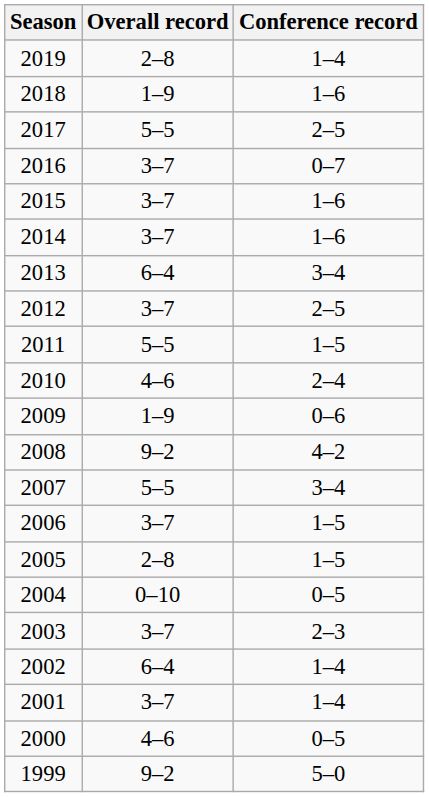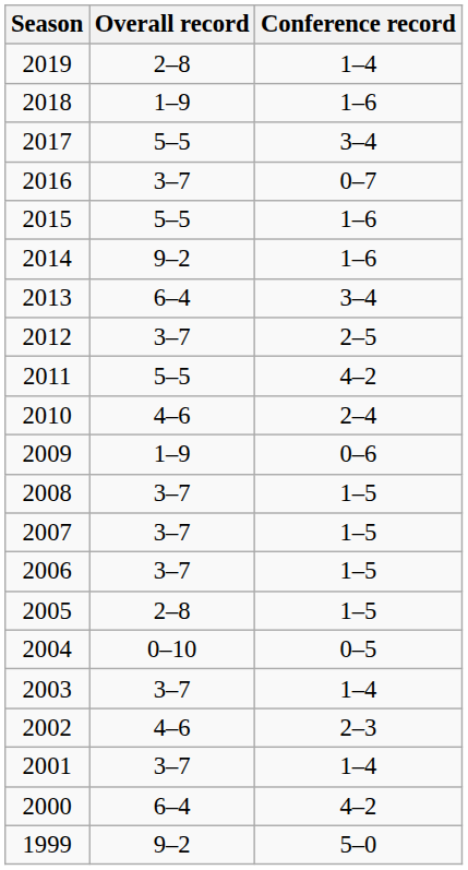2017 | Conference record: 2–5 -> 3–4
2015 | Overall record: 3–7 -> 5–5
2014 | Overall record: 3–7 -> 9–2
2011 | Conference record: 1–5 -> 4–2
2008 | Overall record: 9–2 -> 3–7
2008 | Conference record: 4–2 -> 1–5
2007 | Overall record: 5–5 -> 3–7
2007 | Conference record: 3–4 -> 1–5
2003 | Conference record: 2–3 -> 1–4
2002 | Overall record: 6–4 -> 4–6
2002 | Conference record: 1–4 -> 2–3
2000 | Overall record: 4–6 -> 6–4
2000 | Conference record: 0–5 -> 4–2
